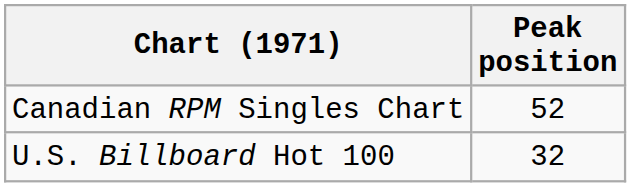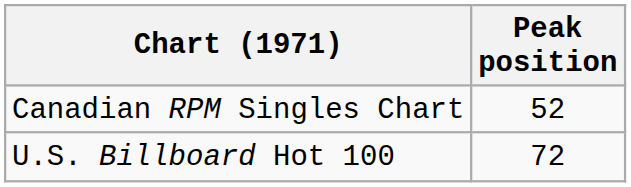U.S. Billboard Hot 100 | Peak position: 32 -> 72
